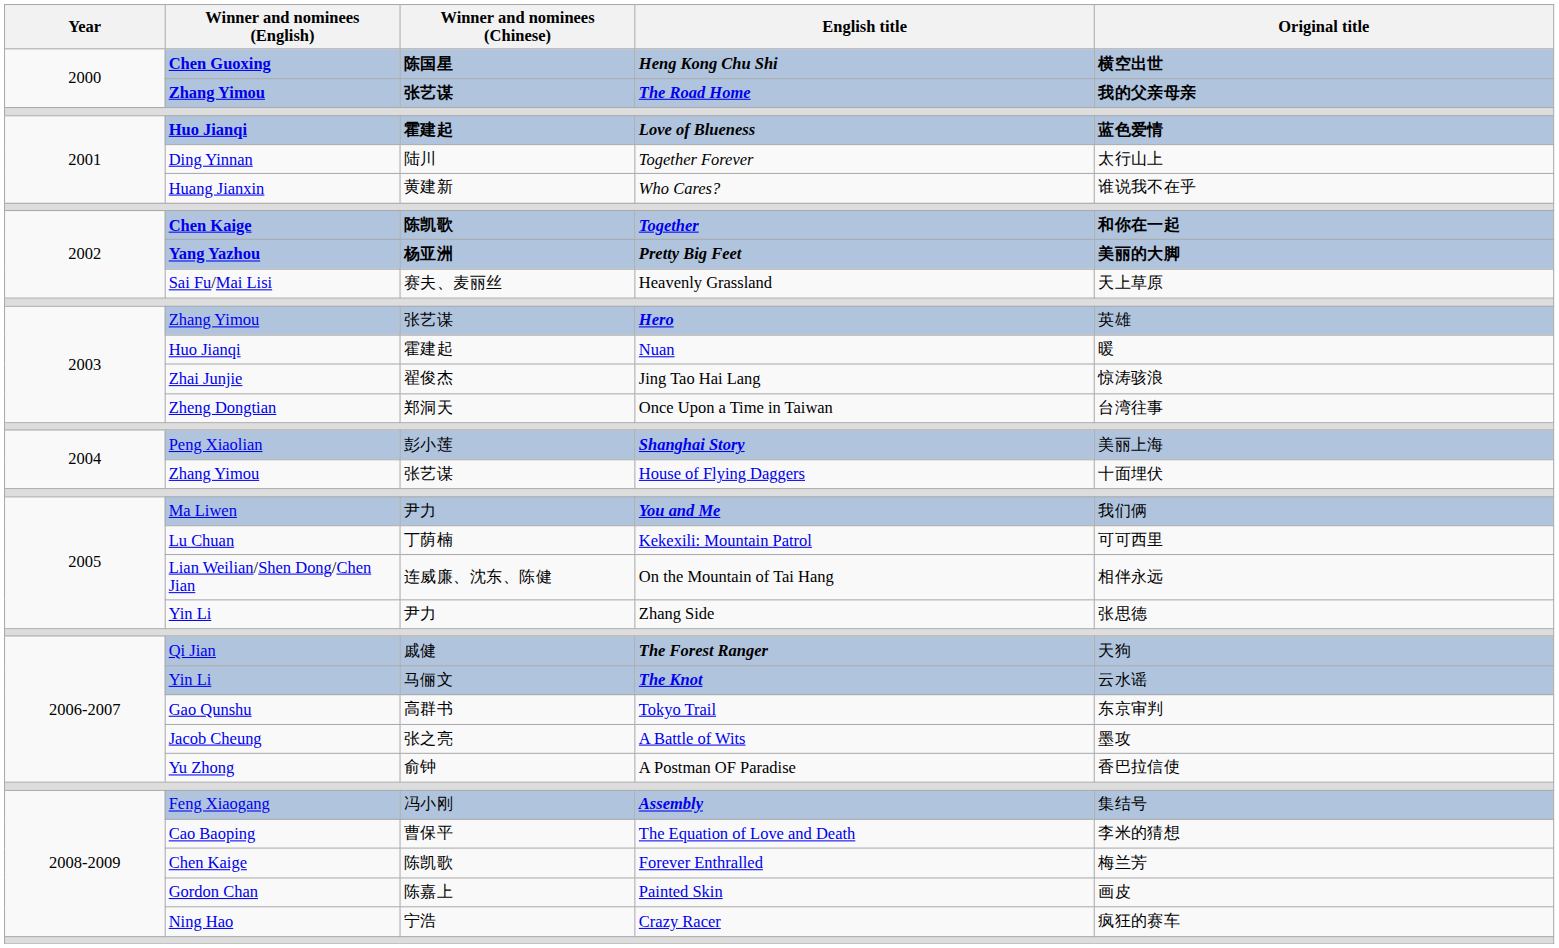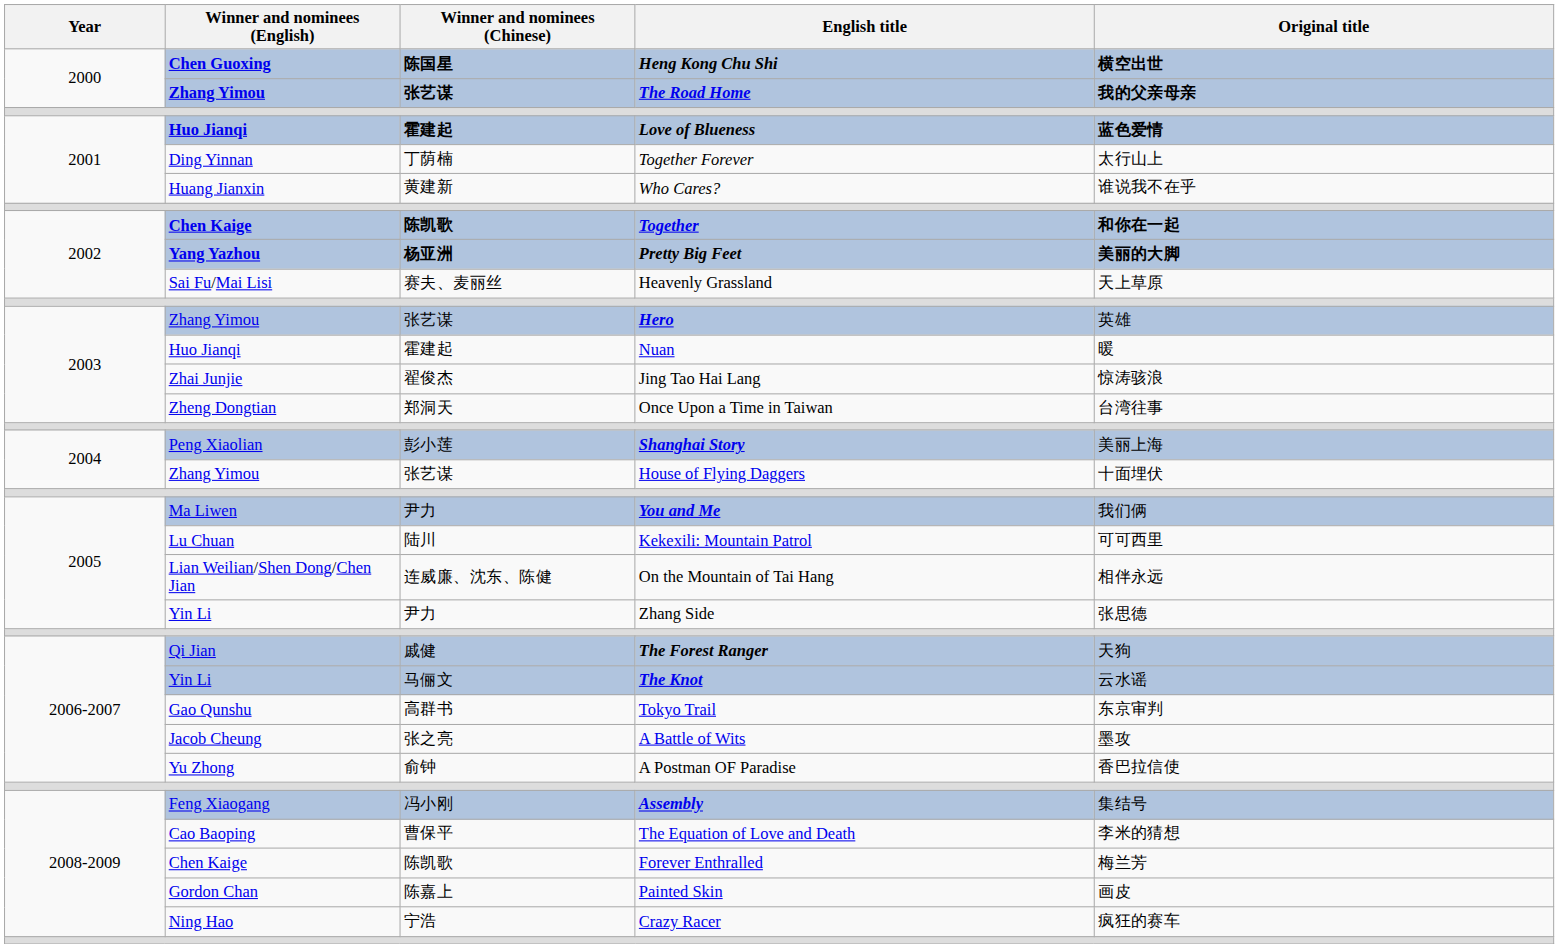Together Forever | Winner and nominees (Chinese): 陆川 -> 丁荫楠
Kekexili: Mountain Patrol | Winner and nominees (Chinese): 丁荫楠 -> 陆川
